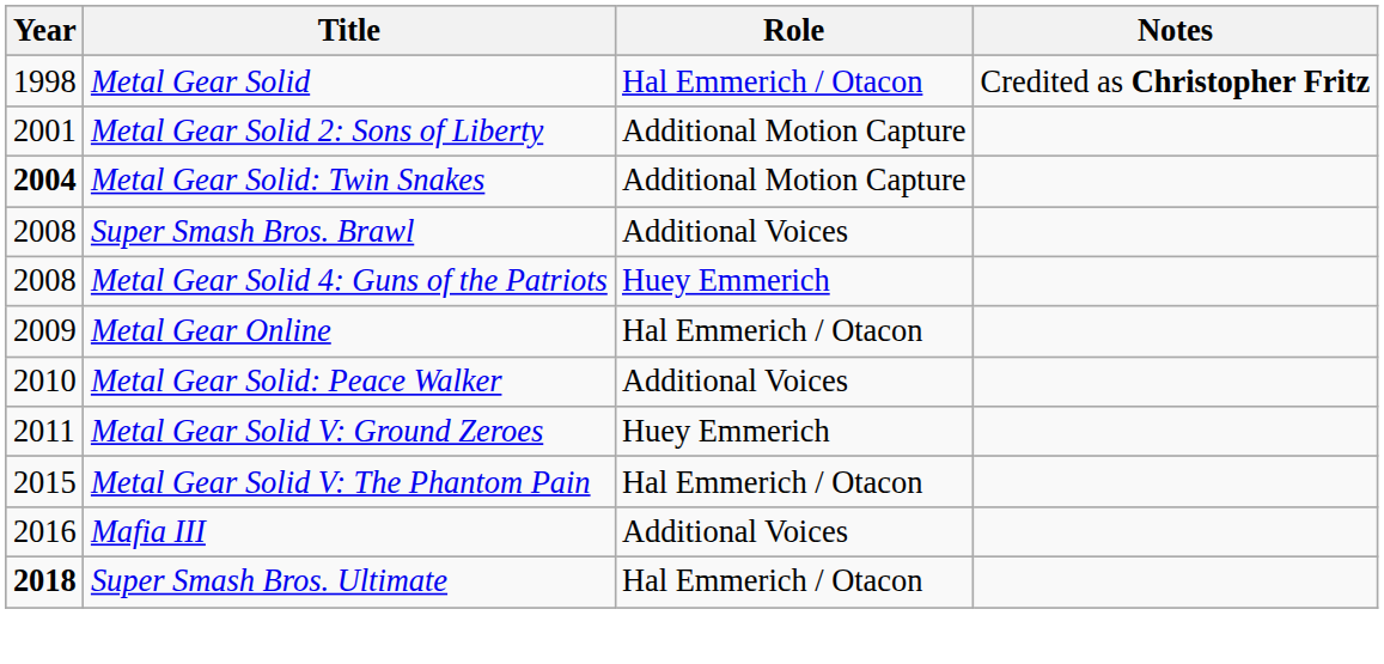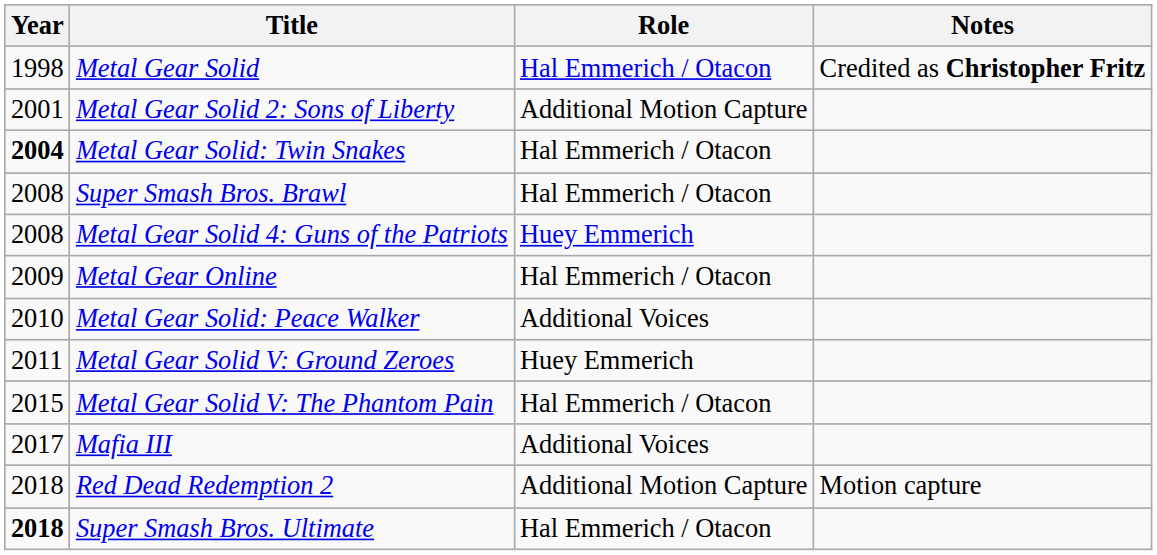Metal Gear Solid: Twin Snakes | Role: Additional Motion Capture -> Hal Emmerich / Otacon
Super Smash Bros. Brawl | Role: Additional Voices -> Hal Emmerich / Otacon
Mafia III | Year: 2016 -> 2017
+ row: 2018 | Red Dead Redemption 2 | Additional Motion Capture | Motion capture
